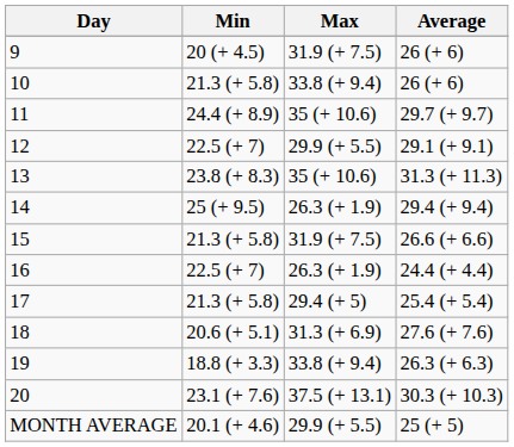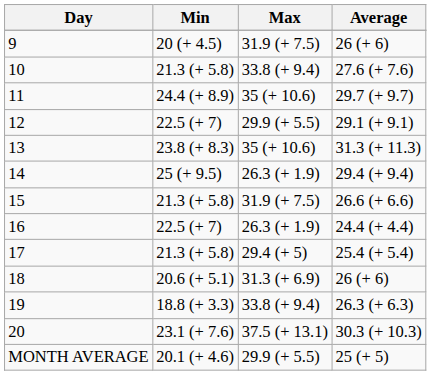10 | Average: 26 (+ 6) -> 27.6 (+ 7.6)
18 | Average: 27.6 (+ 7.6) -> 26 (+ 6)
